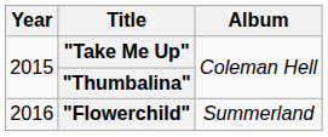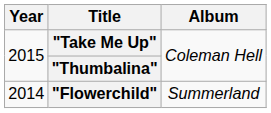"Flowerchild" | Year: 2016 -> 2014
